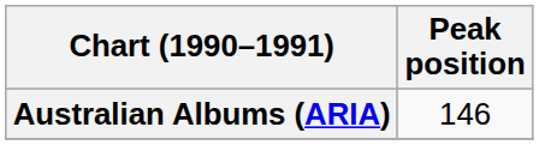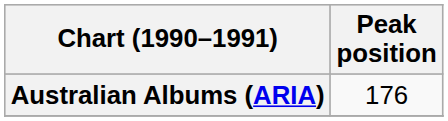Australian Albums (ARIA) | Peak position: 146 -> 176
